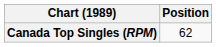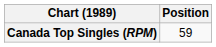Canada Top Singles (RPM) | Position: 62 -> 59
